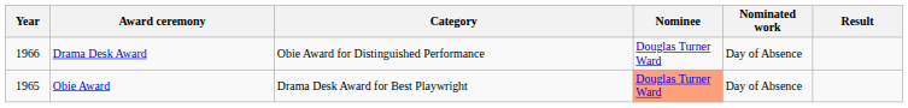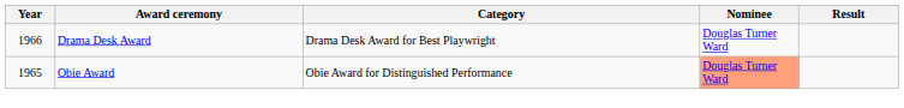- column: Nominated work | Day of Absence | Day of Absence
Drama Desk Award | Category: Obie Award for Distinguished Performance -> Drama Desk Award for Best Playwright
Obie Award | Category: Drama Desk Award for Best Playwright -> Obie Award for Distinguished Performance
